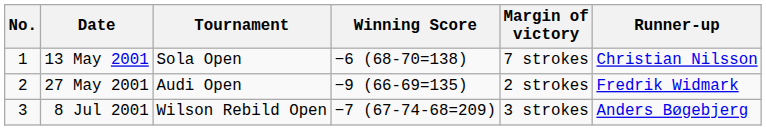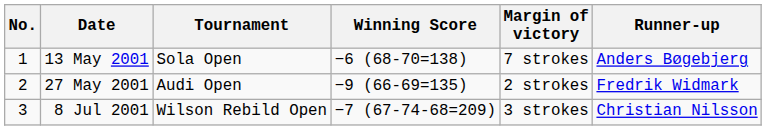13 May 2001 | Runner-up: Christian Nilsson -> Anders Bøgebjerg
8 Jul 2001 | Runner-up: Anders Bøgebjerg -> Christian Nilsson
